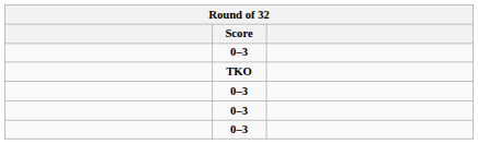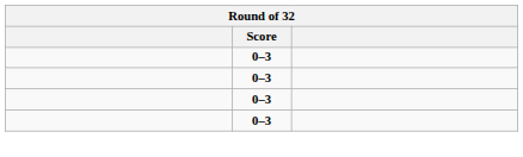- row: TKO
